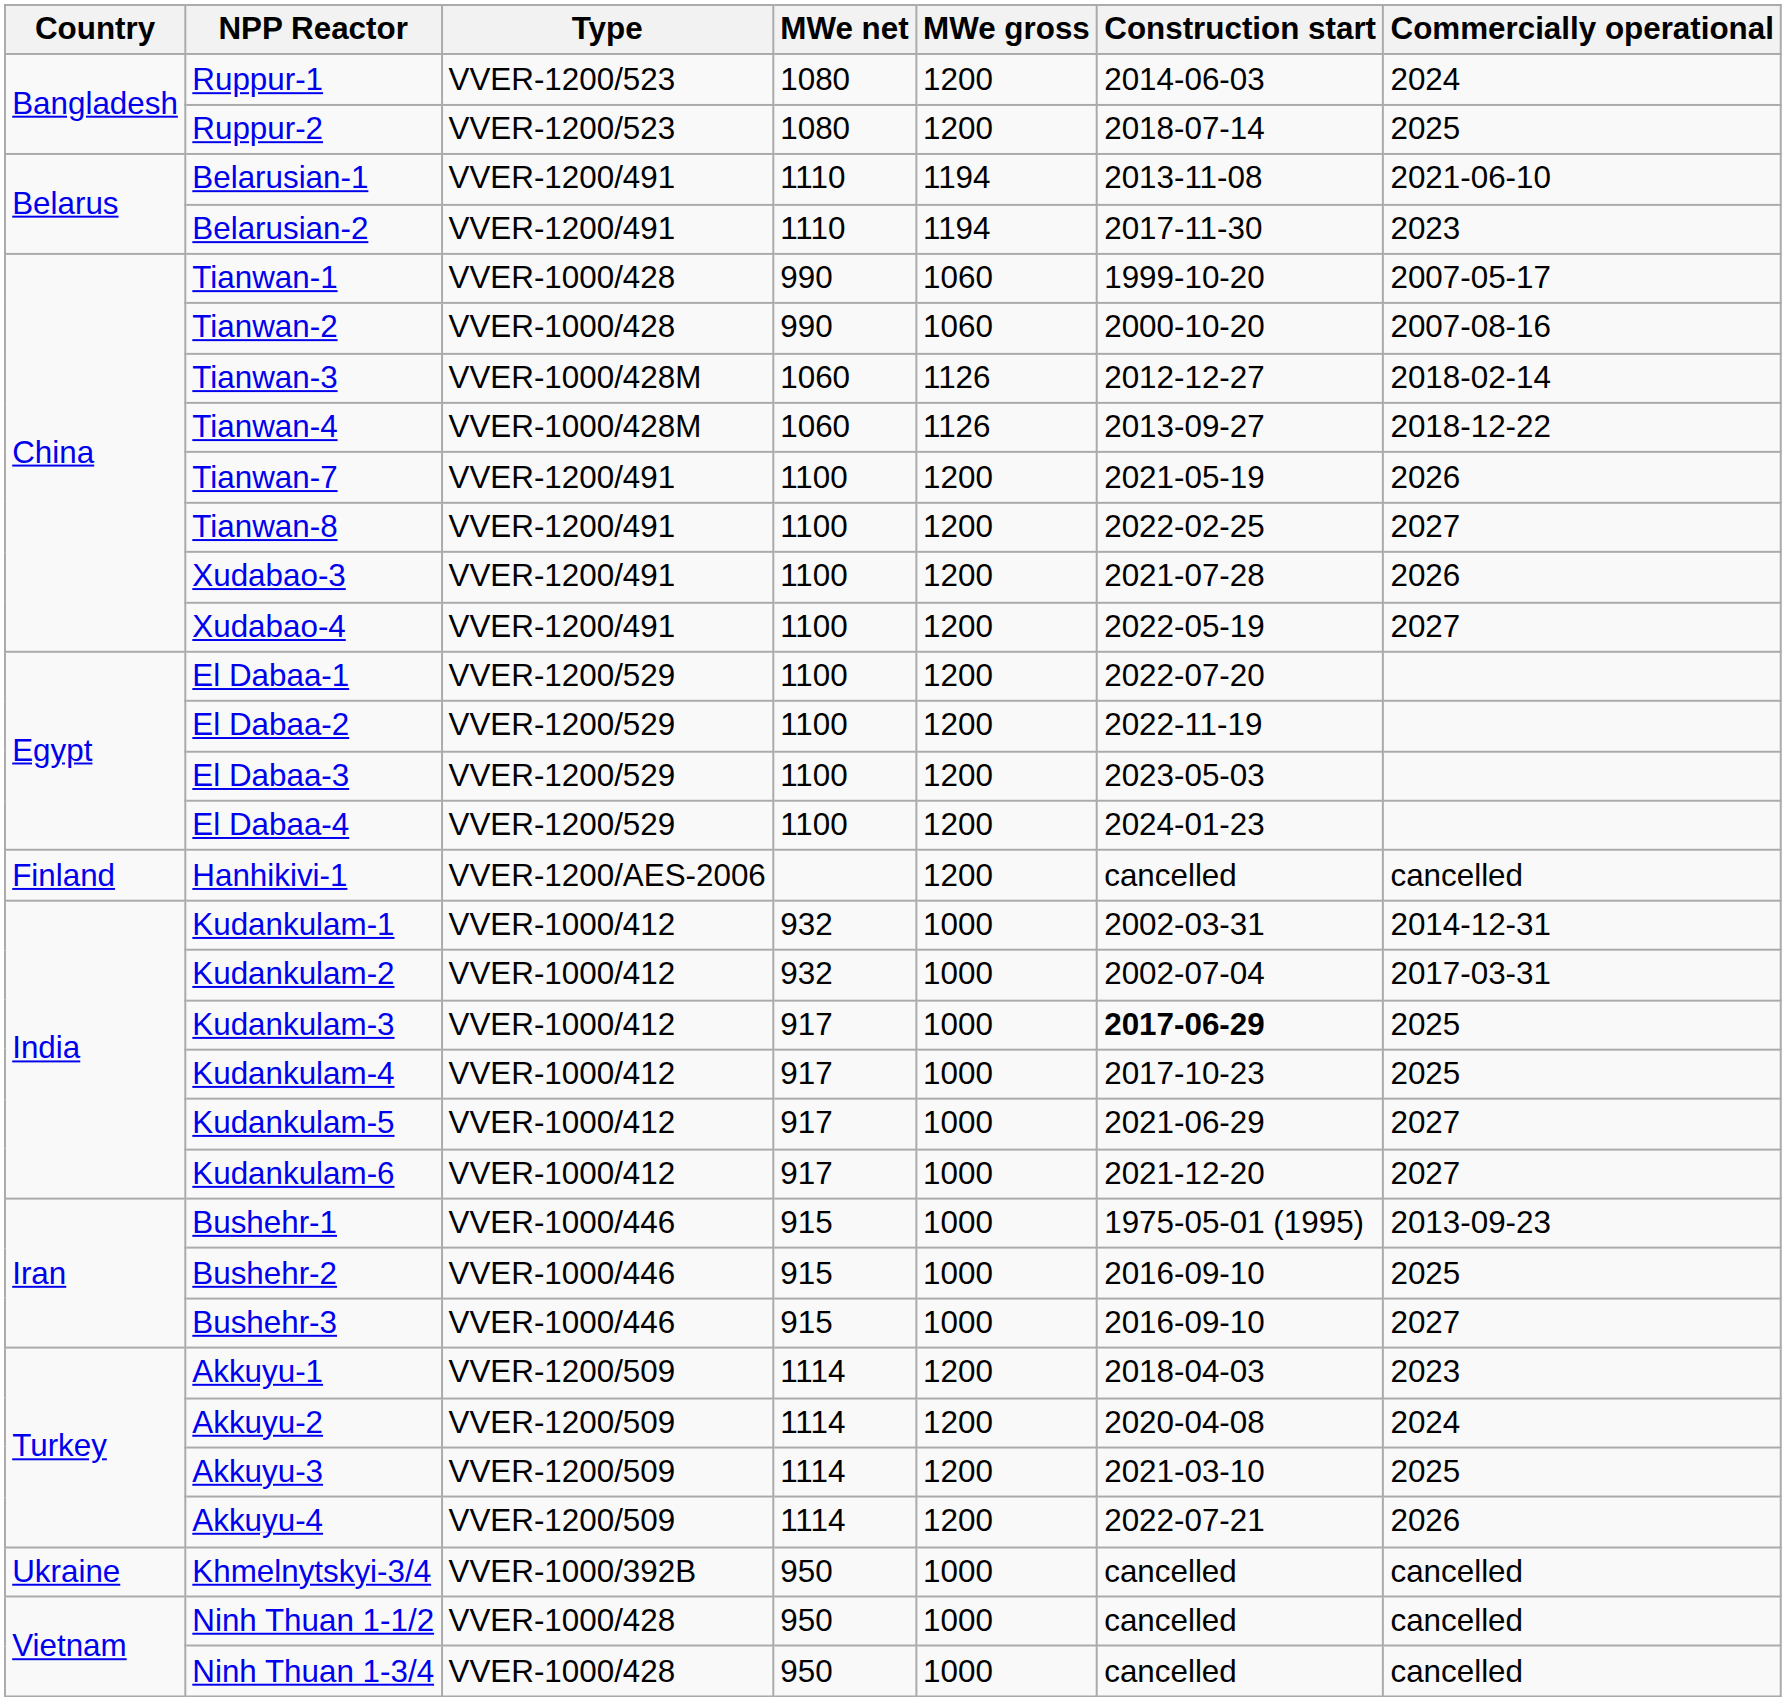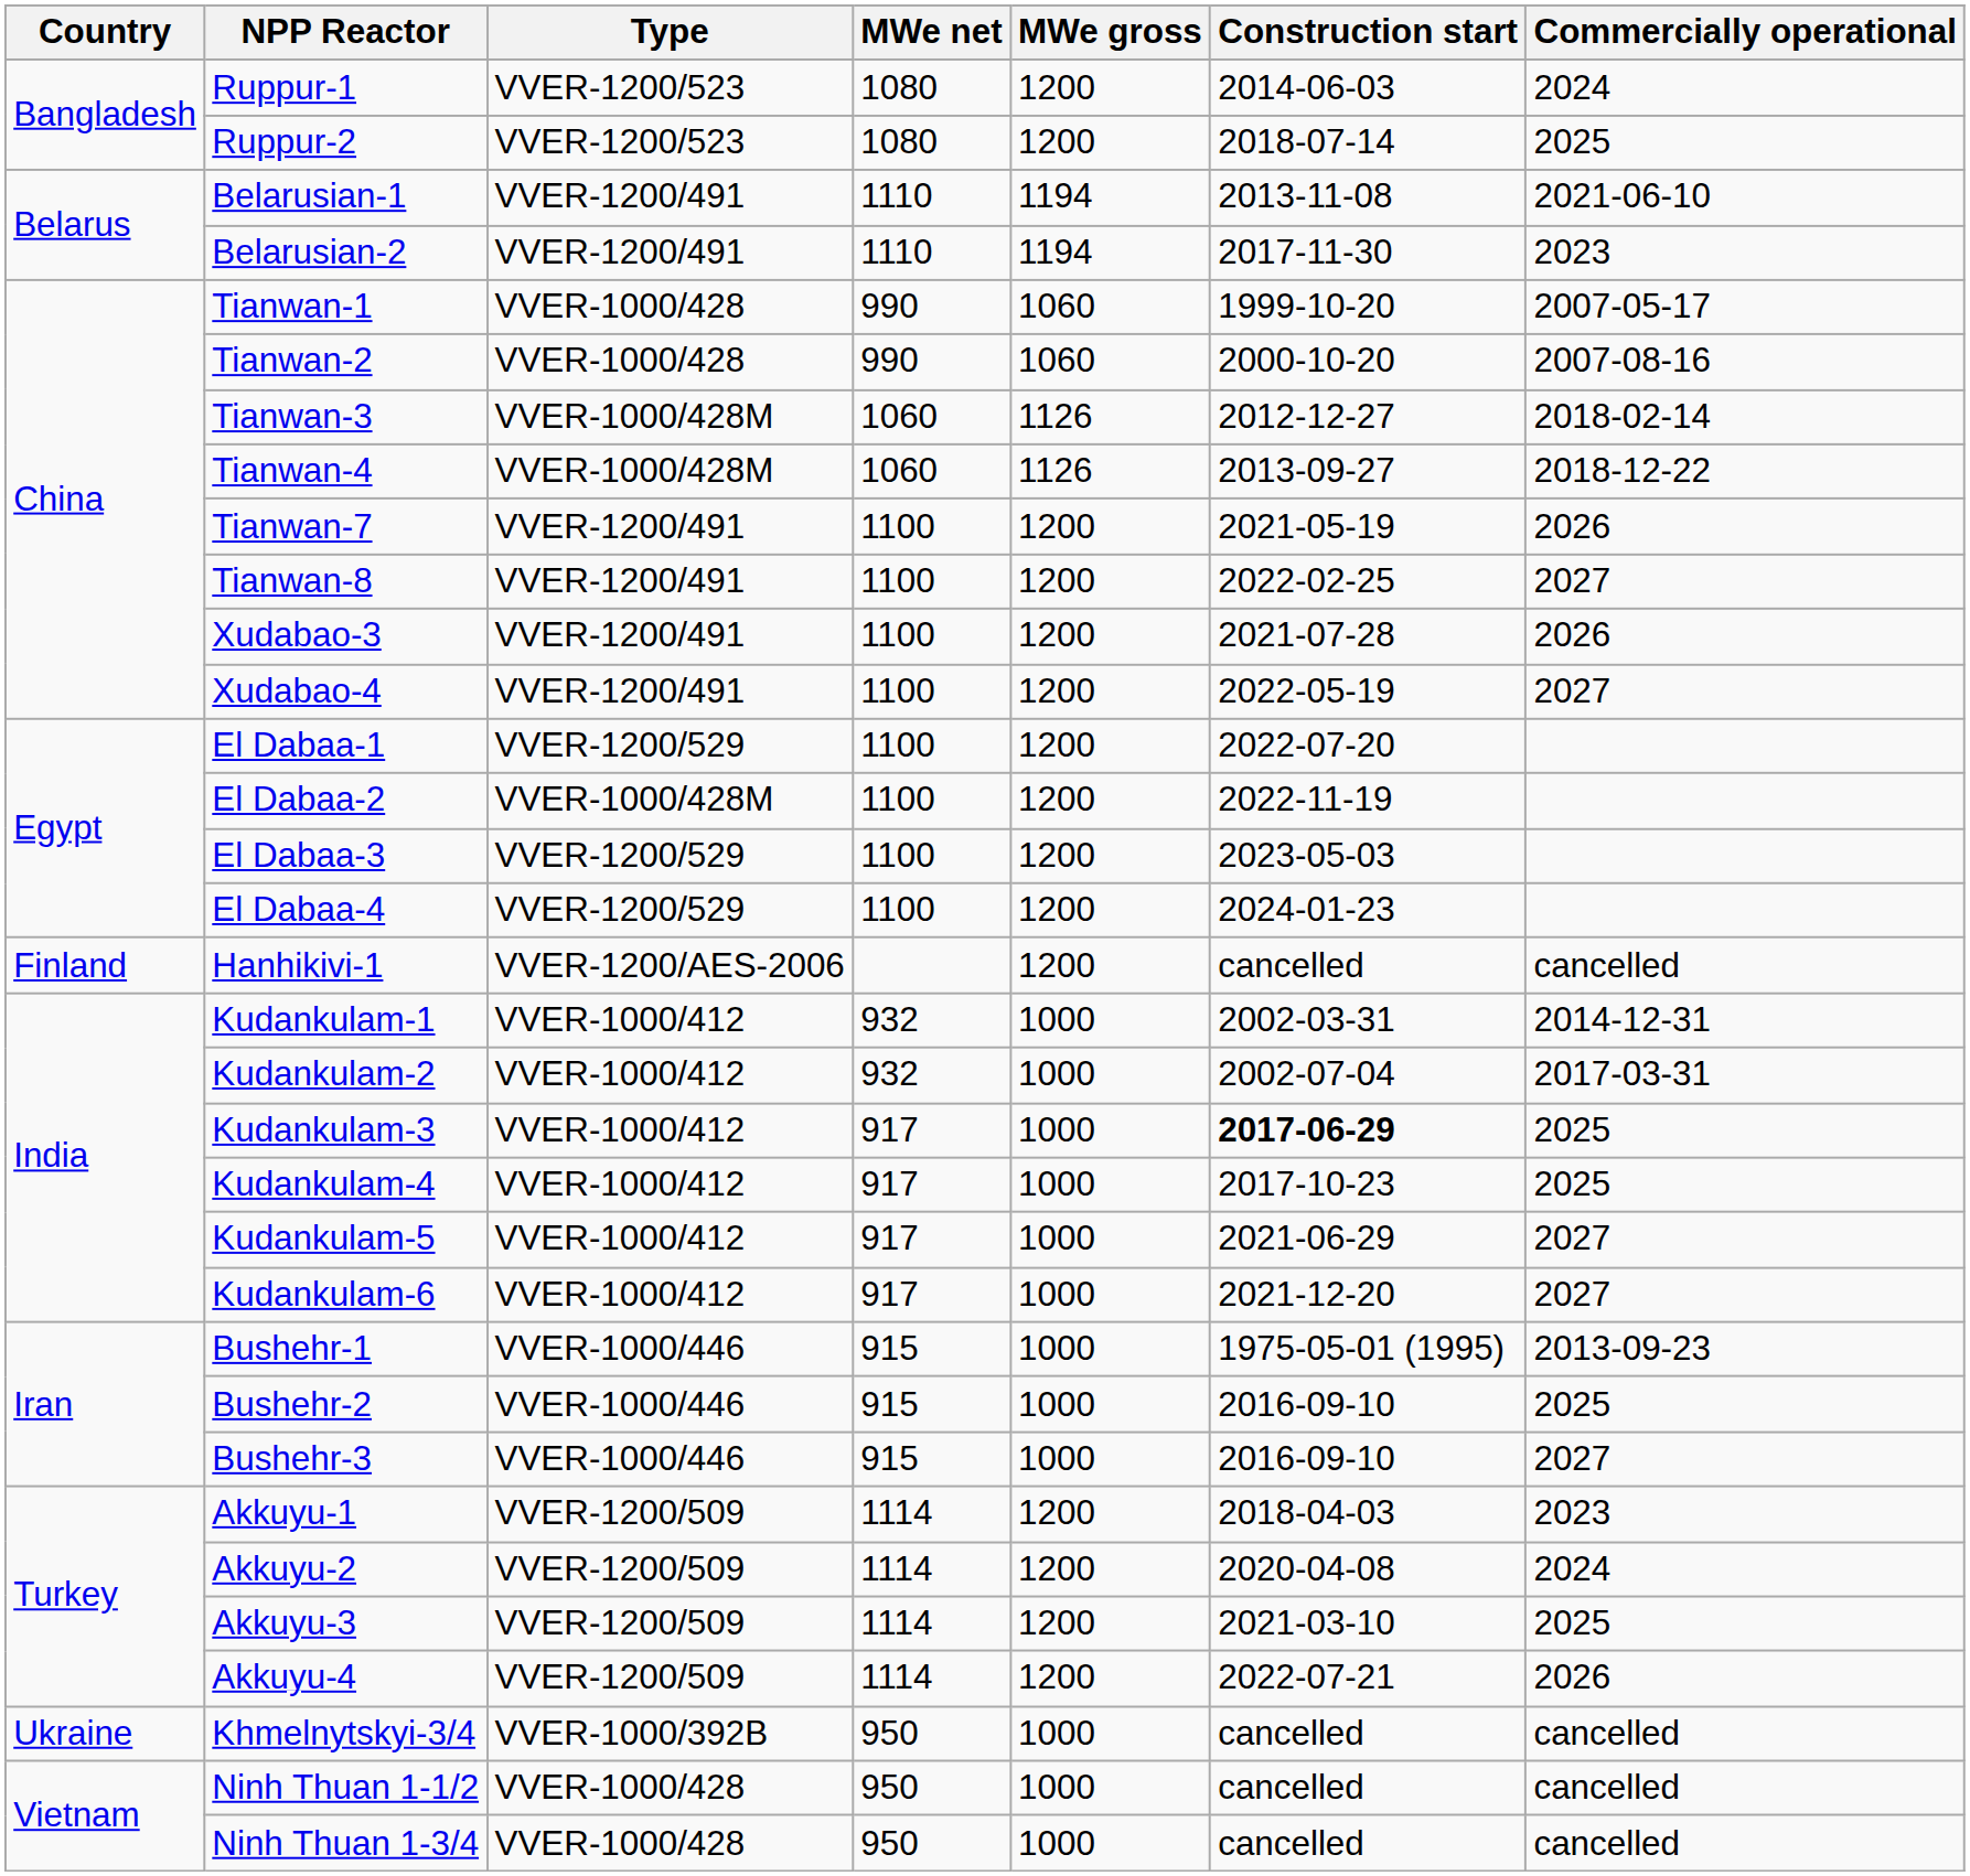El Dabaa-2 | Type: VVER-1200/529 -> VVER-1000/428М
